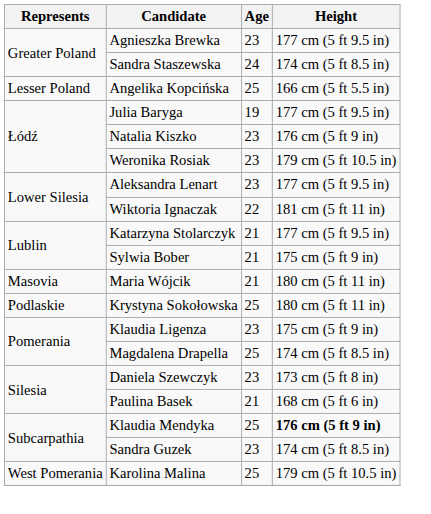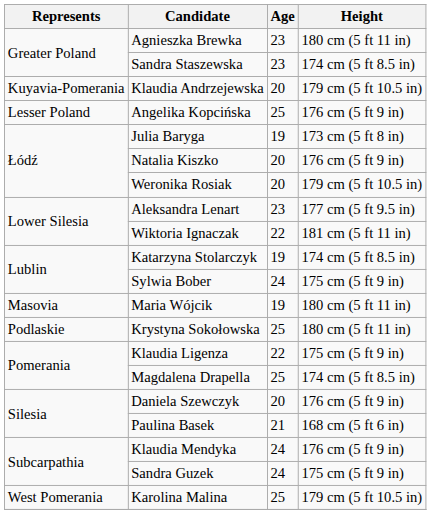Agnieszka Brewka | Height: 177 cm (5 ft 9.5 in) -> 180 cm (5 ft 11 in)
Sandra Staszewska | Age: 24 -> 23
+ row: Kuyavia-Pomerania | Klaudia Andrzejewska | 20 | 179 cm (5 ft 10.5 in)
Angelika Kopcińska | Height: 166 cm (5 ft 5.5 in) -> 176 cm (5 ft 9 in)
Julia Baryga | Height: 177 cm (5 ft 9.5 in) -> 173 cm (5 ft 8 in)
Natalia Kiszko | Age: 23 -> 20
Weronika Rosiak | Age: 23 -> 20
Katarzyna Stolarczyk | Age: 21 -> 19
Katarzyna Stolarczyk | Height: 177 cm (5 ft 9.5 in) -> 174 cm (5 ft 8.5 in)
Sylwia Bober | Age: 21 -> 24
Maria Wójcik | Age: 21 -> 19
Klaudia Ligenza | Age: 23 -> 22
Daniela Szewczyk | Age: 23 -> 20
Daniela Szewczyk | Height: 173 cm (5 ft 8 in) -> 176 cm (5 ft 9 in)
Klaudia Mendyka | Age: 25 -> 24
Klaudia Mendyka | Height: bold -> normal
Sandra Guzek | Age: 23 -> 24
Sandra Guzek | Height: 174 cm (5 ft 8.5 in) -> 175 cm (5 ft 9 in)
